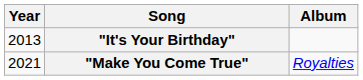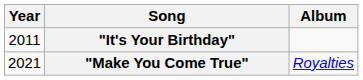"It's Your Birthday" | Year: 2013 -> 2011
